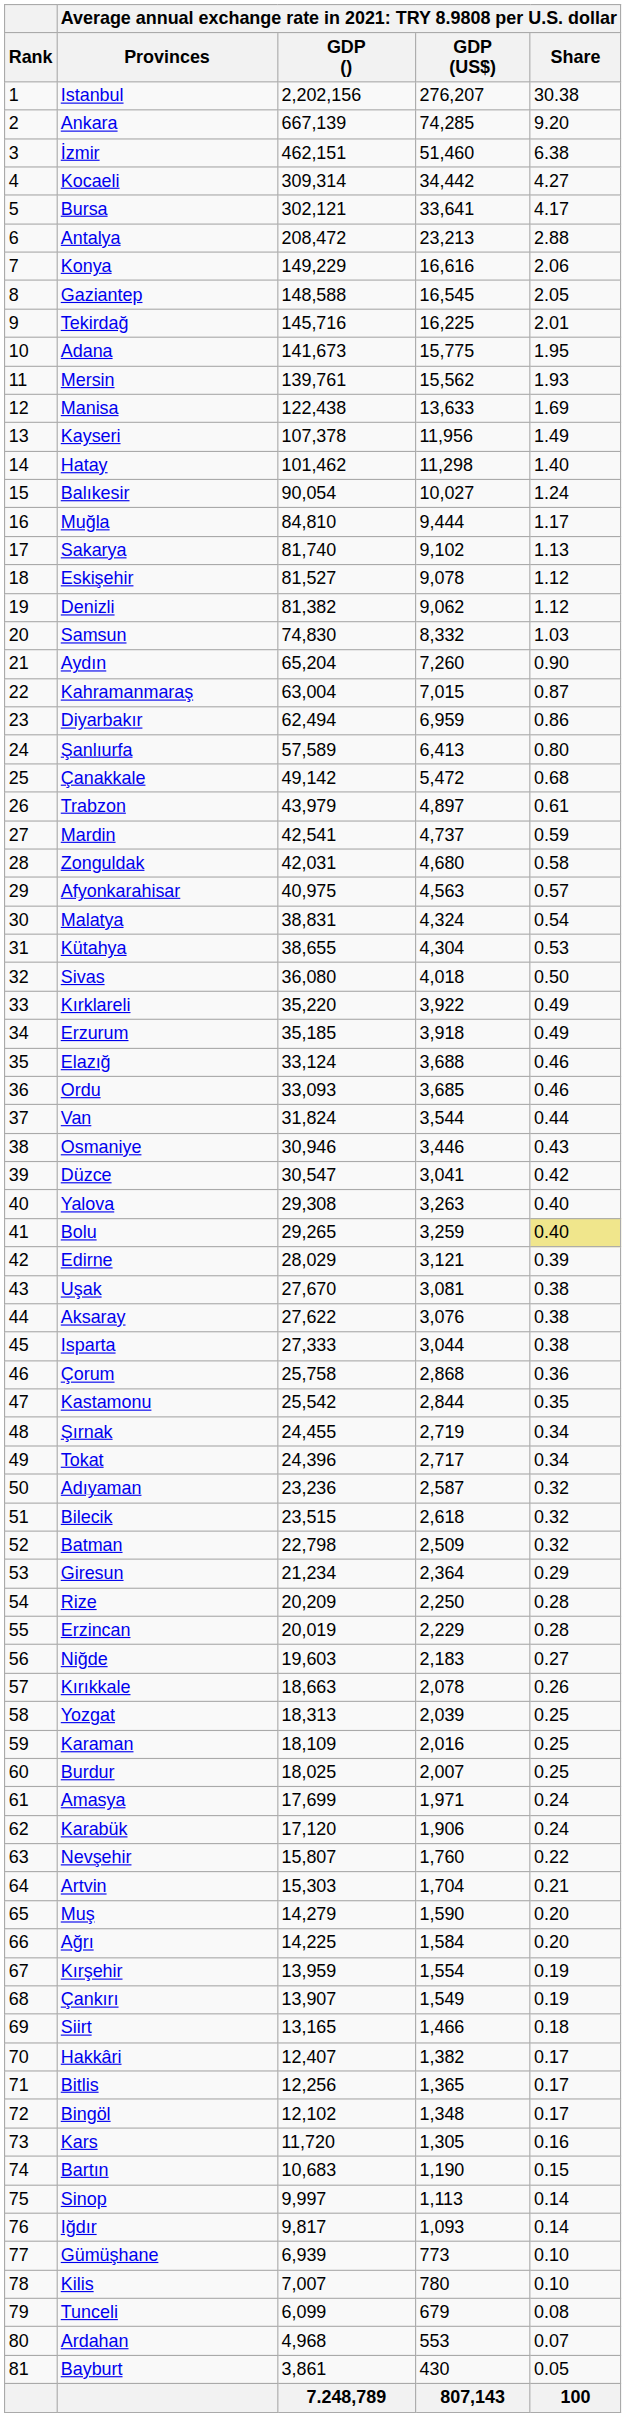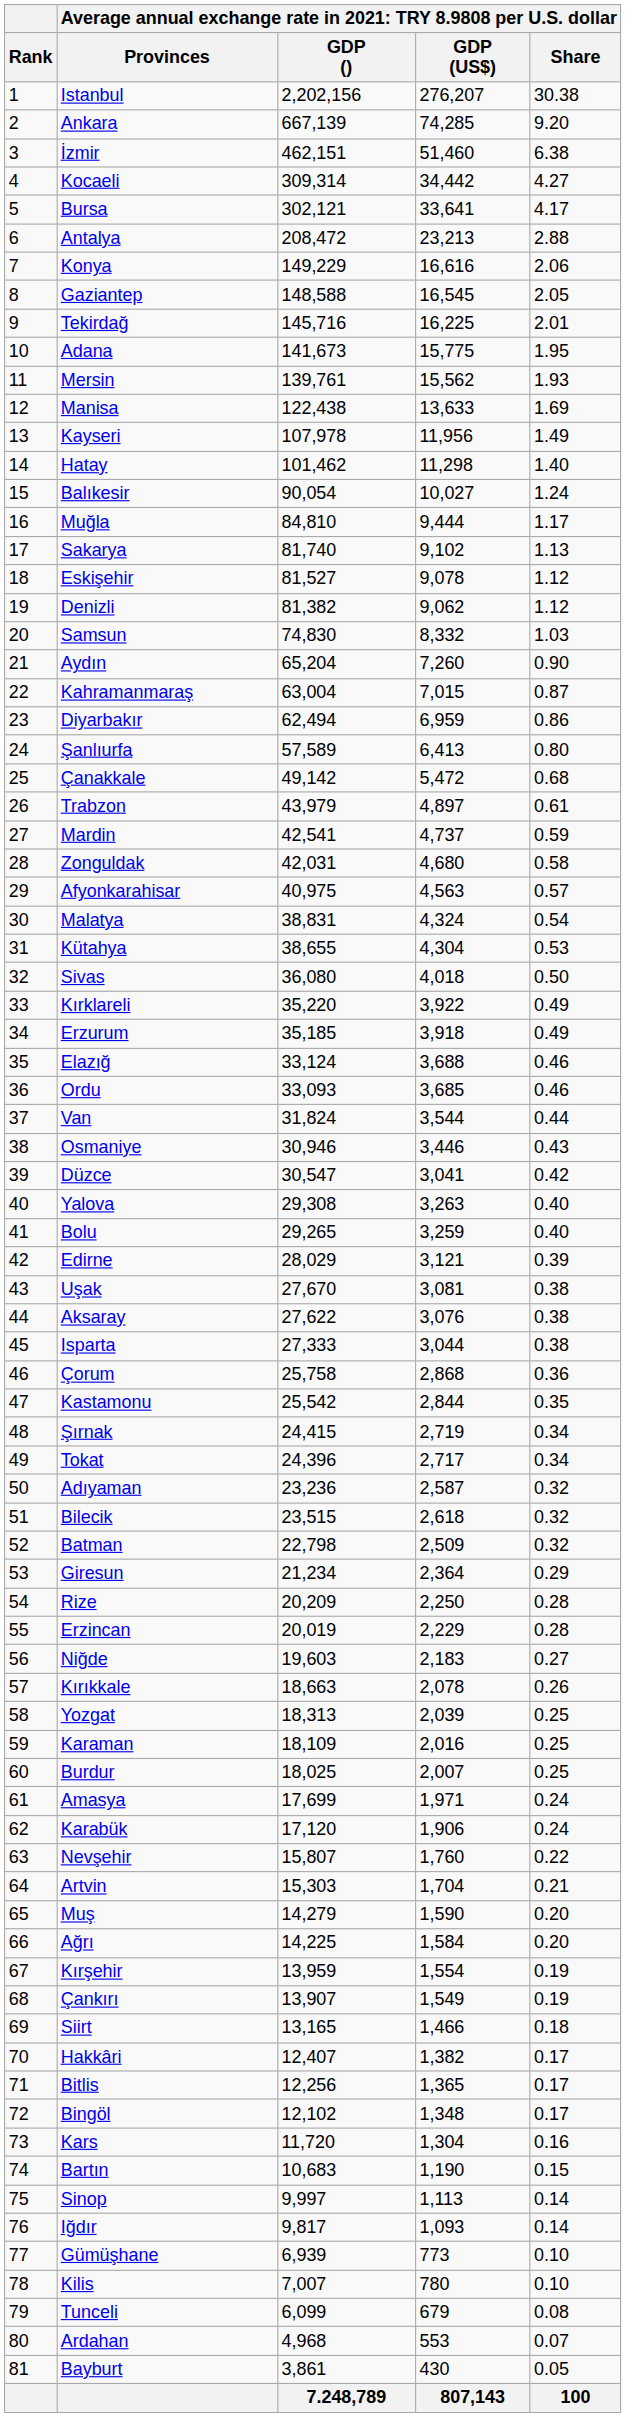Kayseri | column 3: 107,378 -> 107,978
Bolu | column 5: khaki background -> no background
Şırnak | column 3: 24,455 -> 24,415
Kars | column 4: 1,305 -> 1,304
